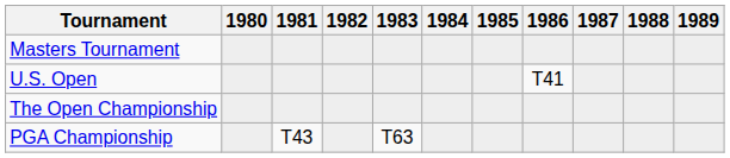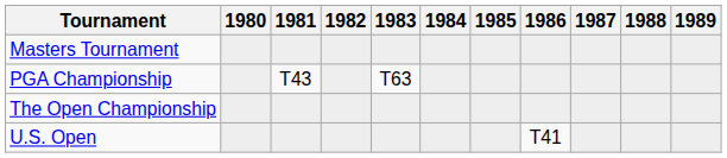rows swapped: U.S. Open <-> PGA Championship
